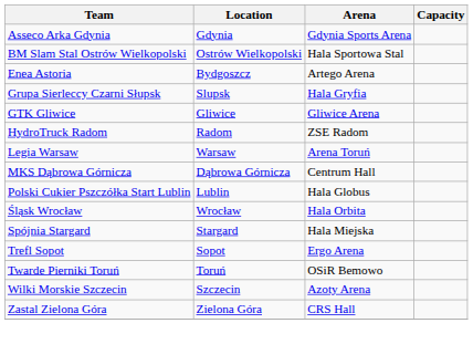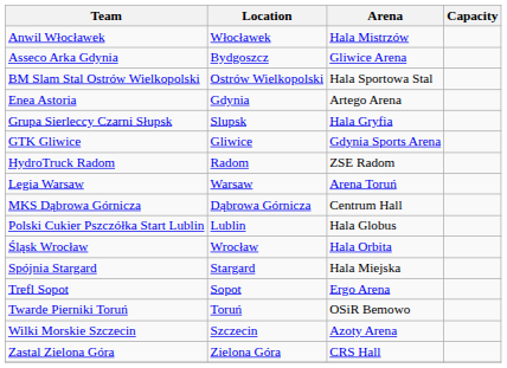+ row: Anwil Włocławek | Włocławek | Hala Mistrzów
Asseco Arka Gdynia | Location: Gdynia -> Bydgoszcz
Asseco Arka Gdynia | Arena: Gdynia Sports Arena -> Gliwice Arena
Enea Astoria | Location: Bydgoszcz -> Gdynia
GTK Gliwice | Arena: Gliwice Arena -> Gdynia Sports Arena
